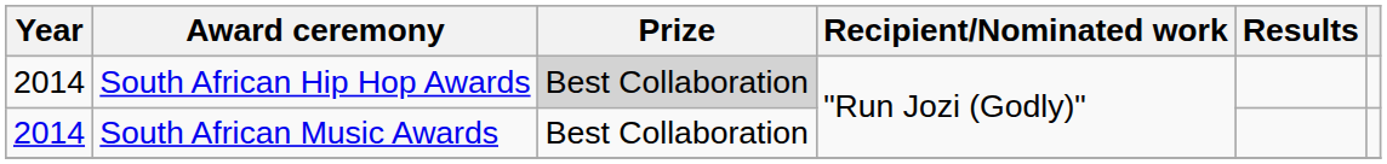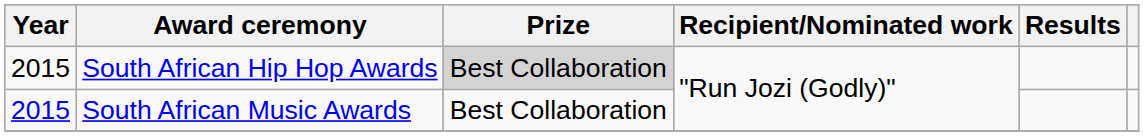South African Hip Hop Awards | Year: 2014 -> 2015
South African Music Awards | Year: 2014 -> 2015
